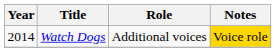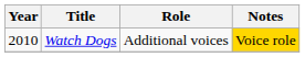Watch Dogs | Year: 2014 -> 2010
